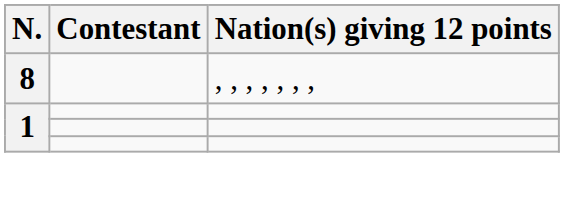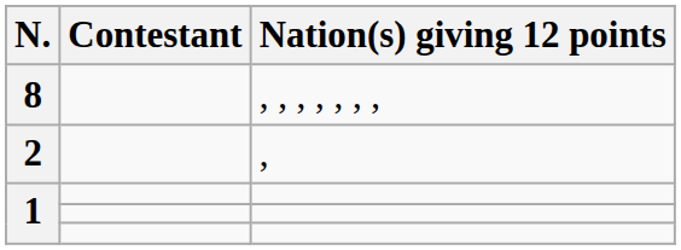+ row: 2 | ,
